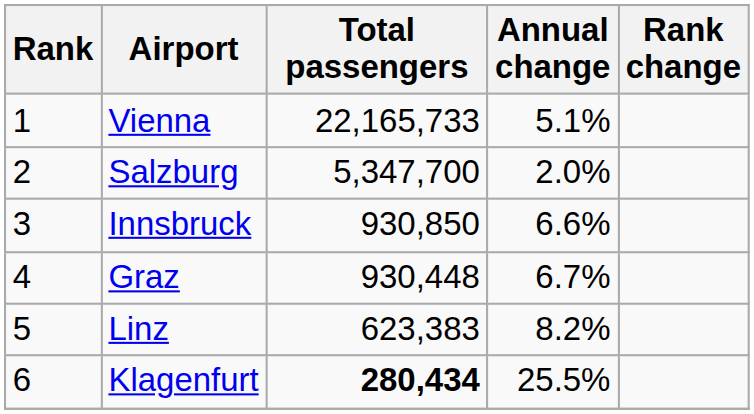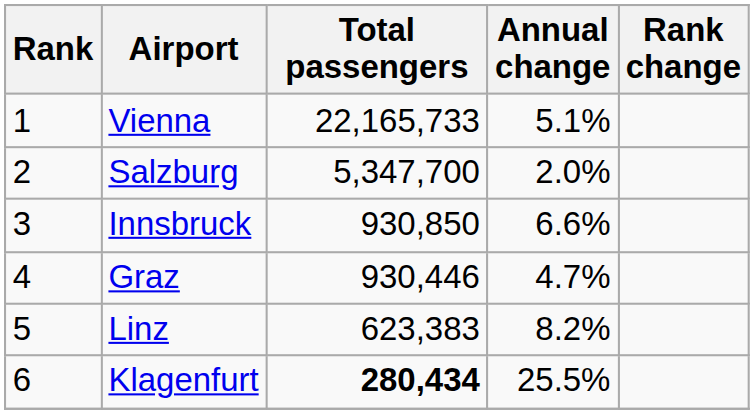Graz | Total passengers: 930,448 -> 930,446
Graz | Annual change: 6.7% -> 4.7%
